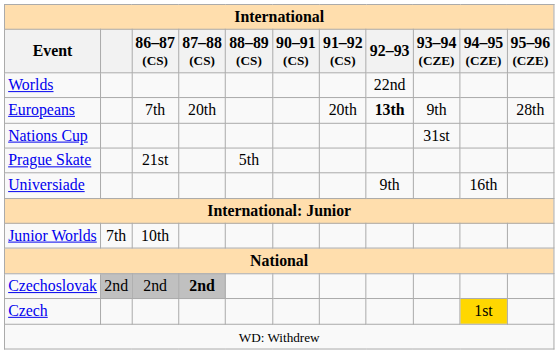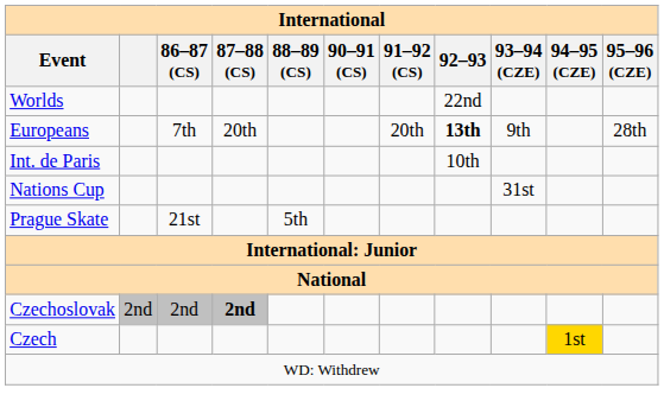+ row: Int. de Paris | 10th
- row: Universiade | 9th | 16th
- row: Junior Worlds | 7th | 10th
